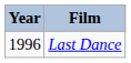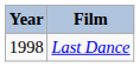Last Dance | Year: 1996 -> 1998
